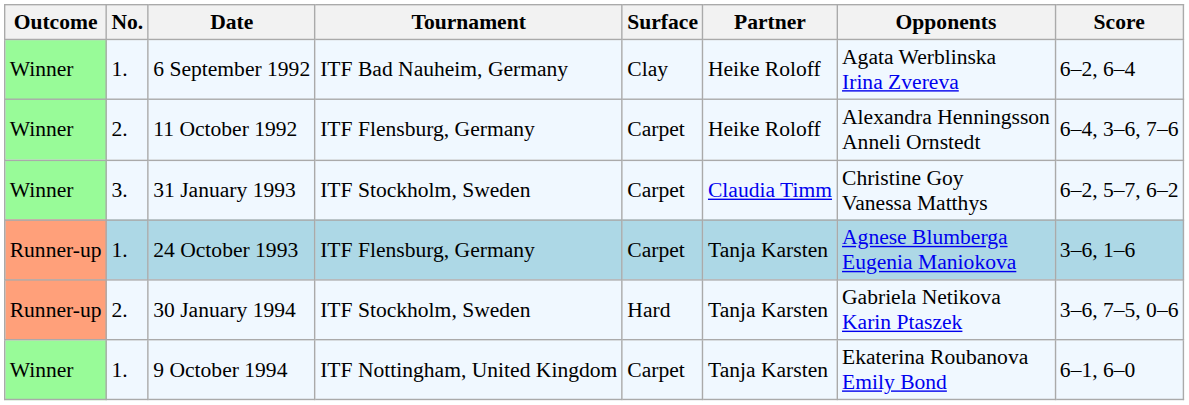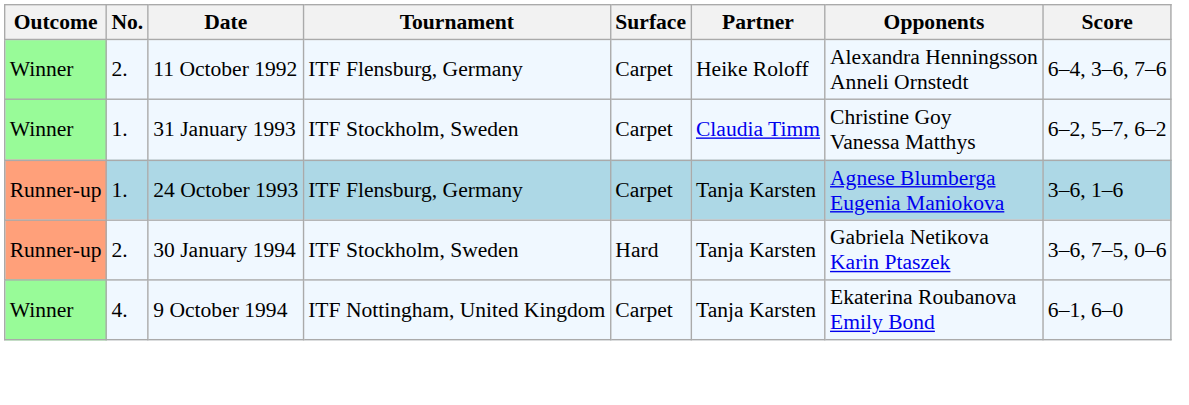- row: Winner | 1. | 6 September 1992 | ITF Bad Nauheim, Germany | Clay | Heike Roloff | Agata Werblinska Irina Zvereva | 6–2, 6–4
31 January 1993 | No.: 3. -> 1.
9 October 1994 | No.: 1. -> 4.
